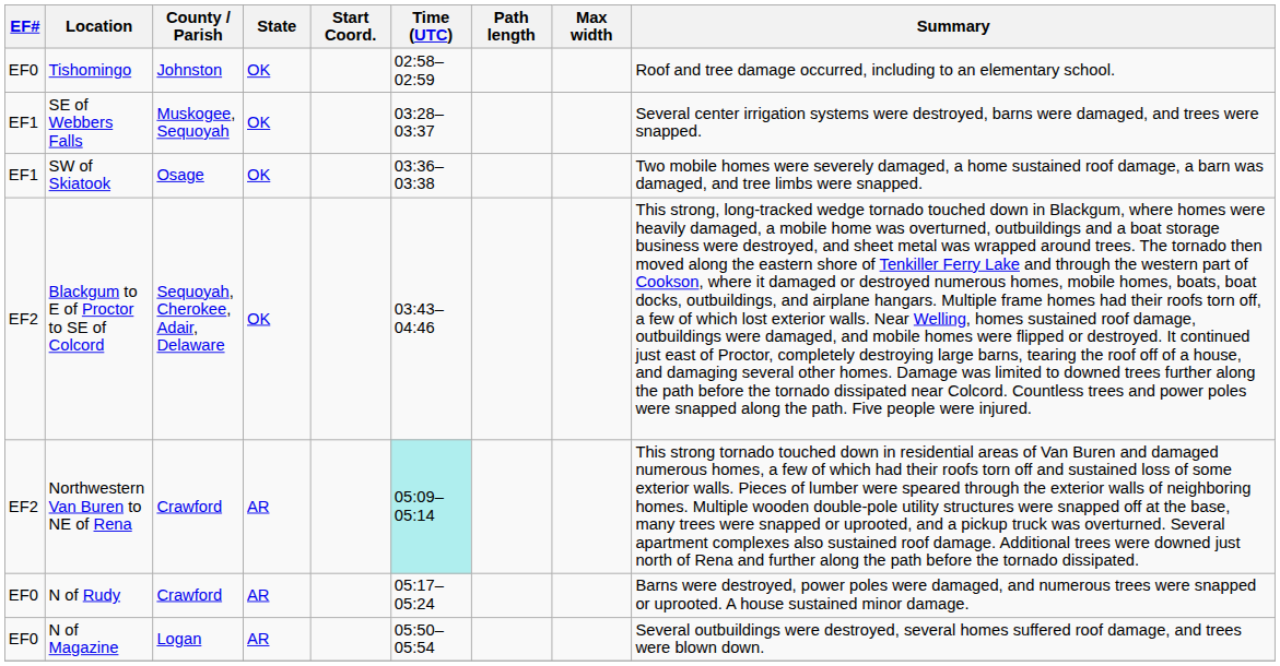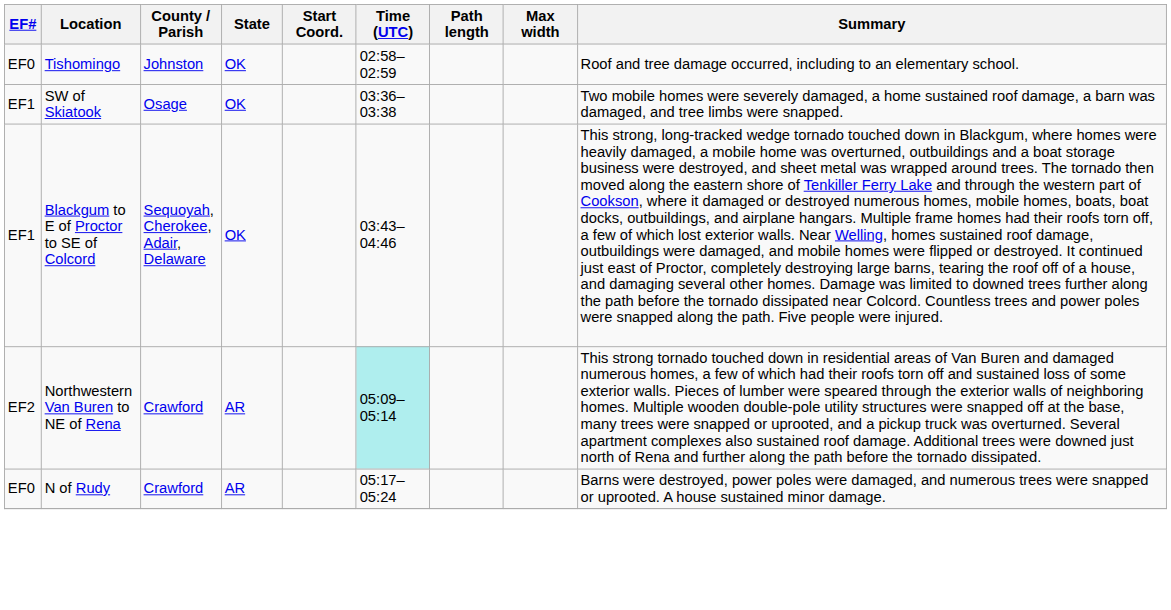- row: EF1 | SE of Webbers Falls | Muskogee, Sequoyah | OK | 03:28–03:37 | Several center irrigation systems were destroyed, barns were damaged, and trees were snapped.
Blackgum to E of Proctor to SE of Colcord | EF#: EF2 -> EF1
- row: EF0 | N of Magazine | Logan | AR | 05:50–05:54 | Several outbuildings were destroyed, several homes suffered roof damage, and trees were blown down.
